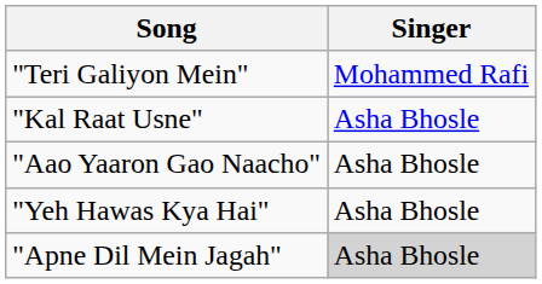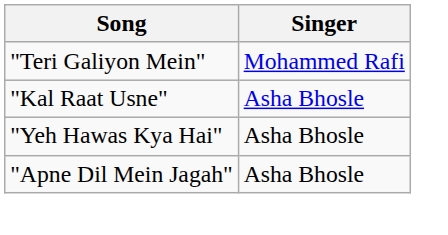- row: "Aao Yaaron Gao Naacho" | Asha Bhosle
"Apne Dil Mein Jagah" | Singer: lightgrey background -> no background
